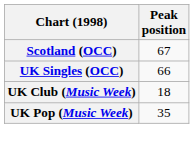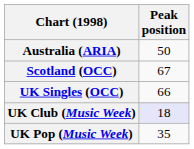+ row: Australia (ARIA) | 50
UK Club (Music Week) | Peak position: no background -> lavender background
